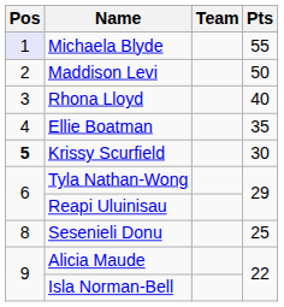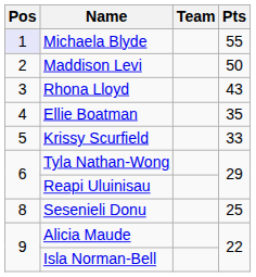Rhona Lloyd | Pts: 40 -> 43
Krissy Scurfield | Pos: bold -> normal
Krissy Scurfield | Pts: 30 -> 33
